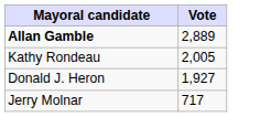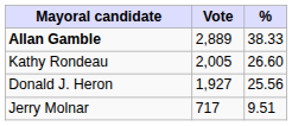+ column: % | 38.33 | 26.60 | 25.56 | 9.51
